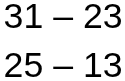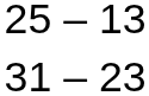rows swapped: 31 – 23 <-> 25 – 13
